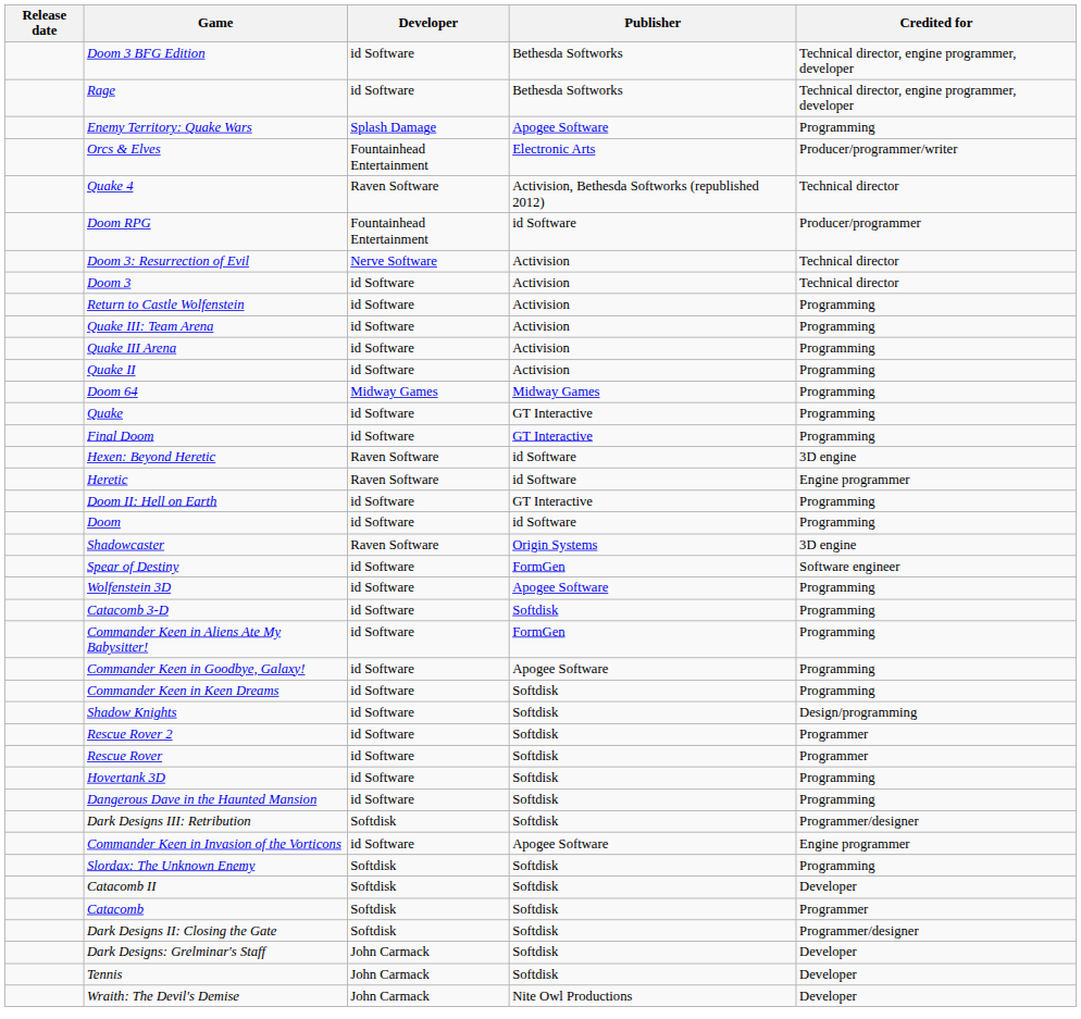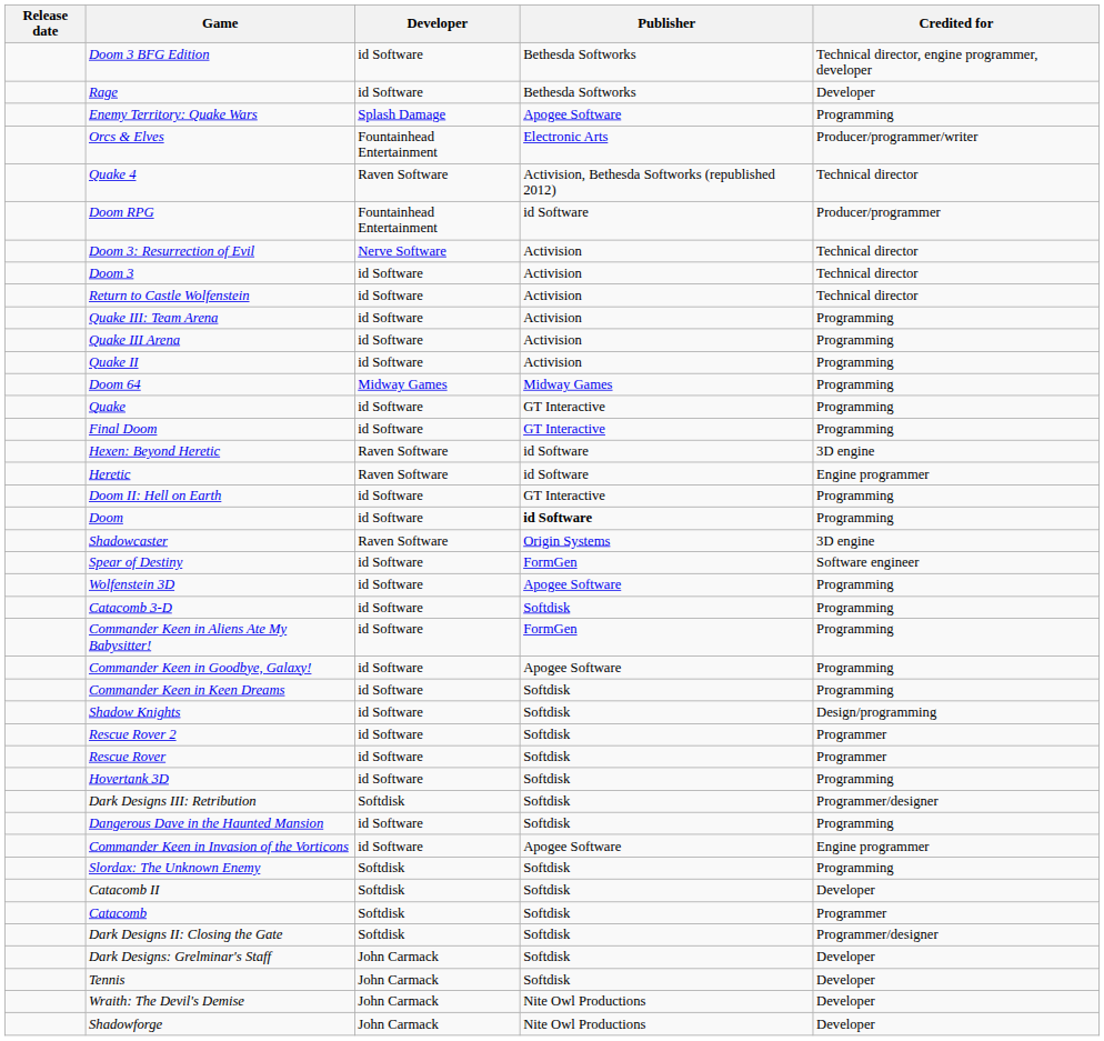Rage | Credited for: Technical director, engine programmer, developer -> Developer
Return to Castle Wolfenstein | Credited for: Programming -> Technical director
Doom | Publisher: normal -> bold
rows swapped: Dangerous Dave in the Haunted Mansion <-> Dark Designs III: Retribution
+ row: Shadowforge | John Carmack | Nite Owl Productions | Developer
